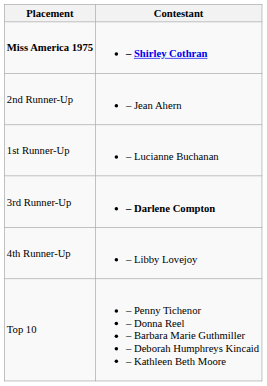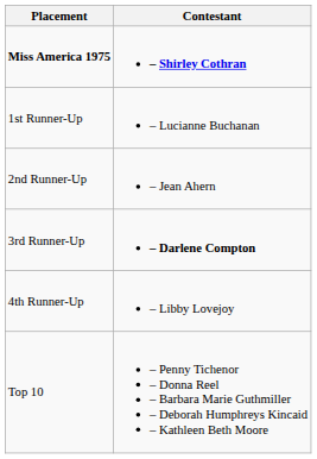rows swapped: 1st Runner-Up <-> 2nd Runner-Up
